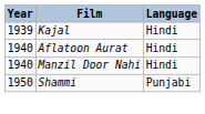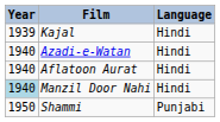+ row: 1940 | Azadi-e-Watan | Hindi
Manzil Door Nahi | Year: no background -> lightblue background
